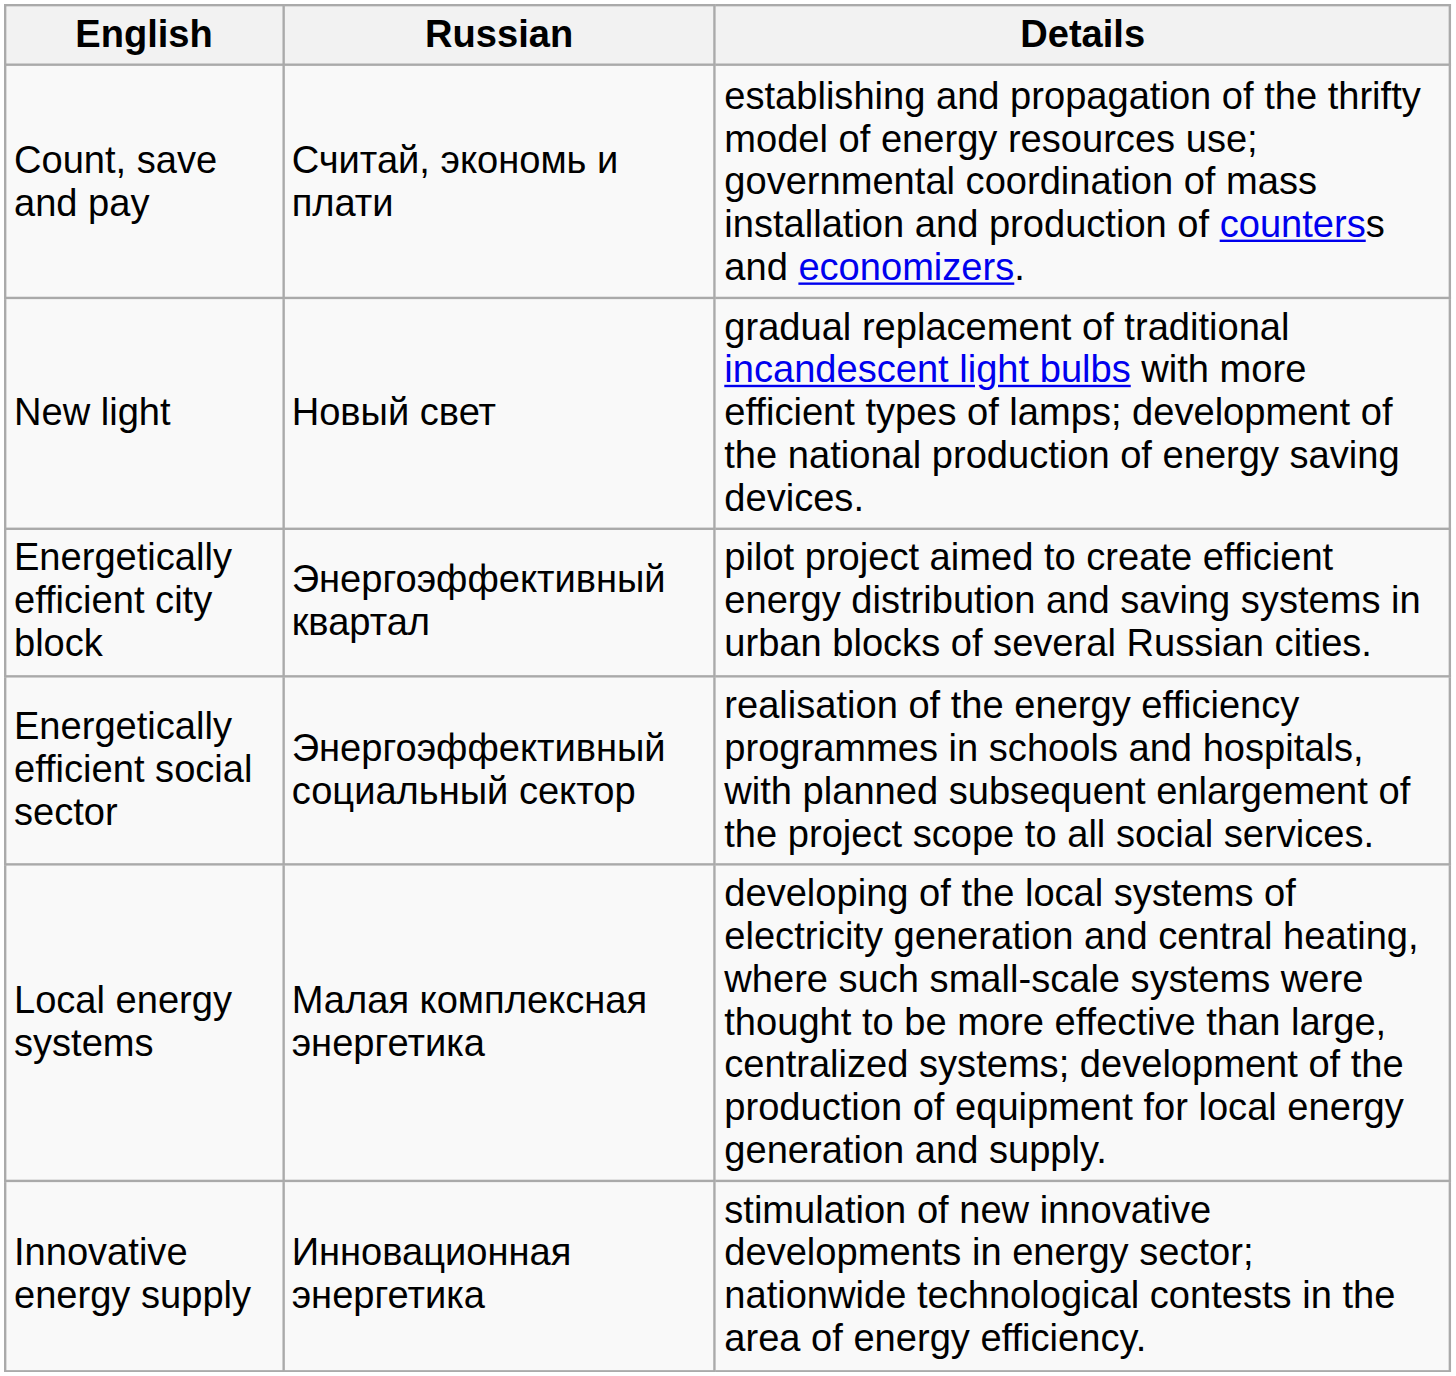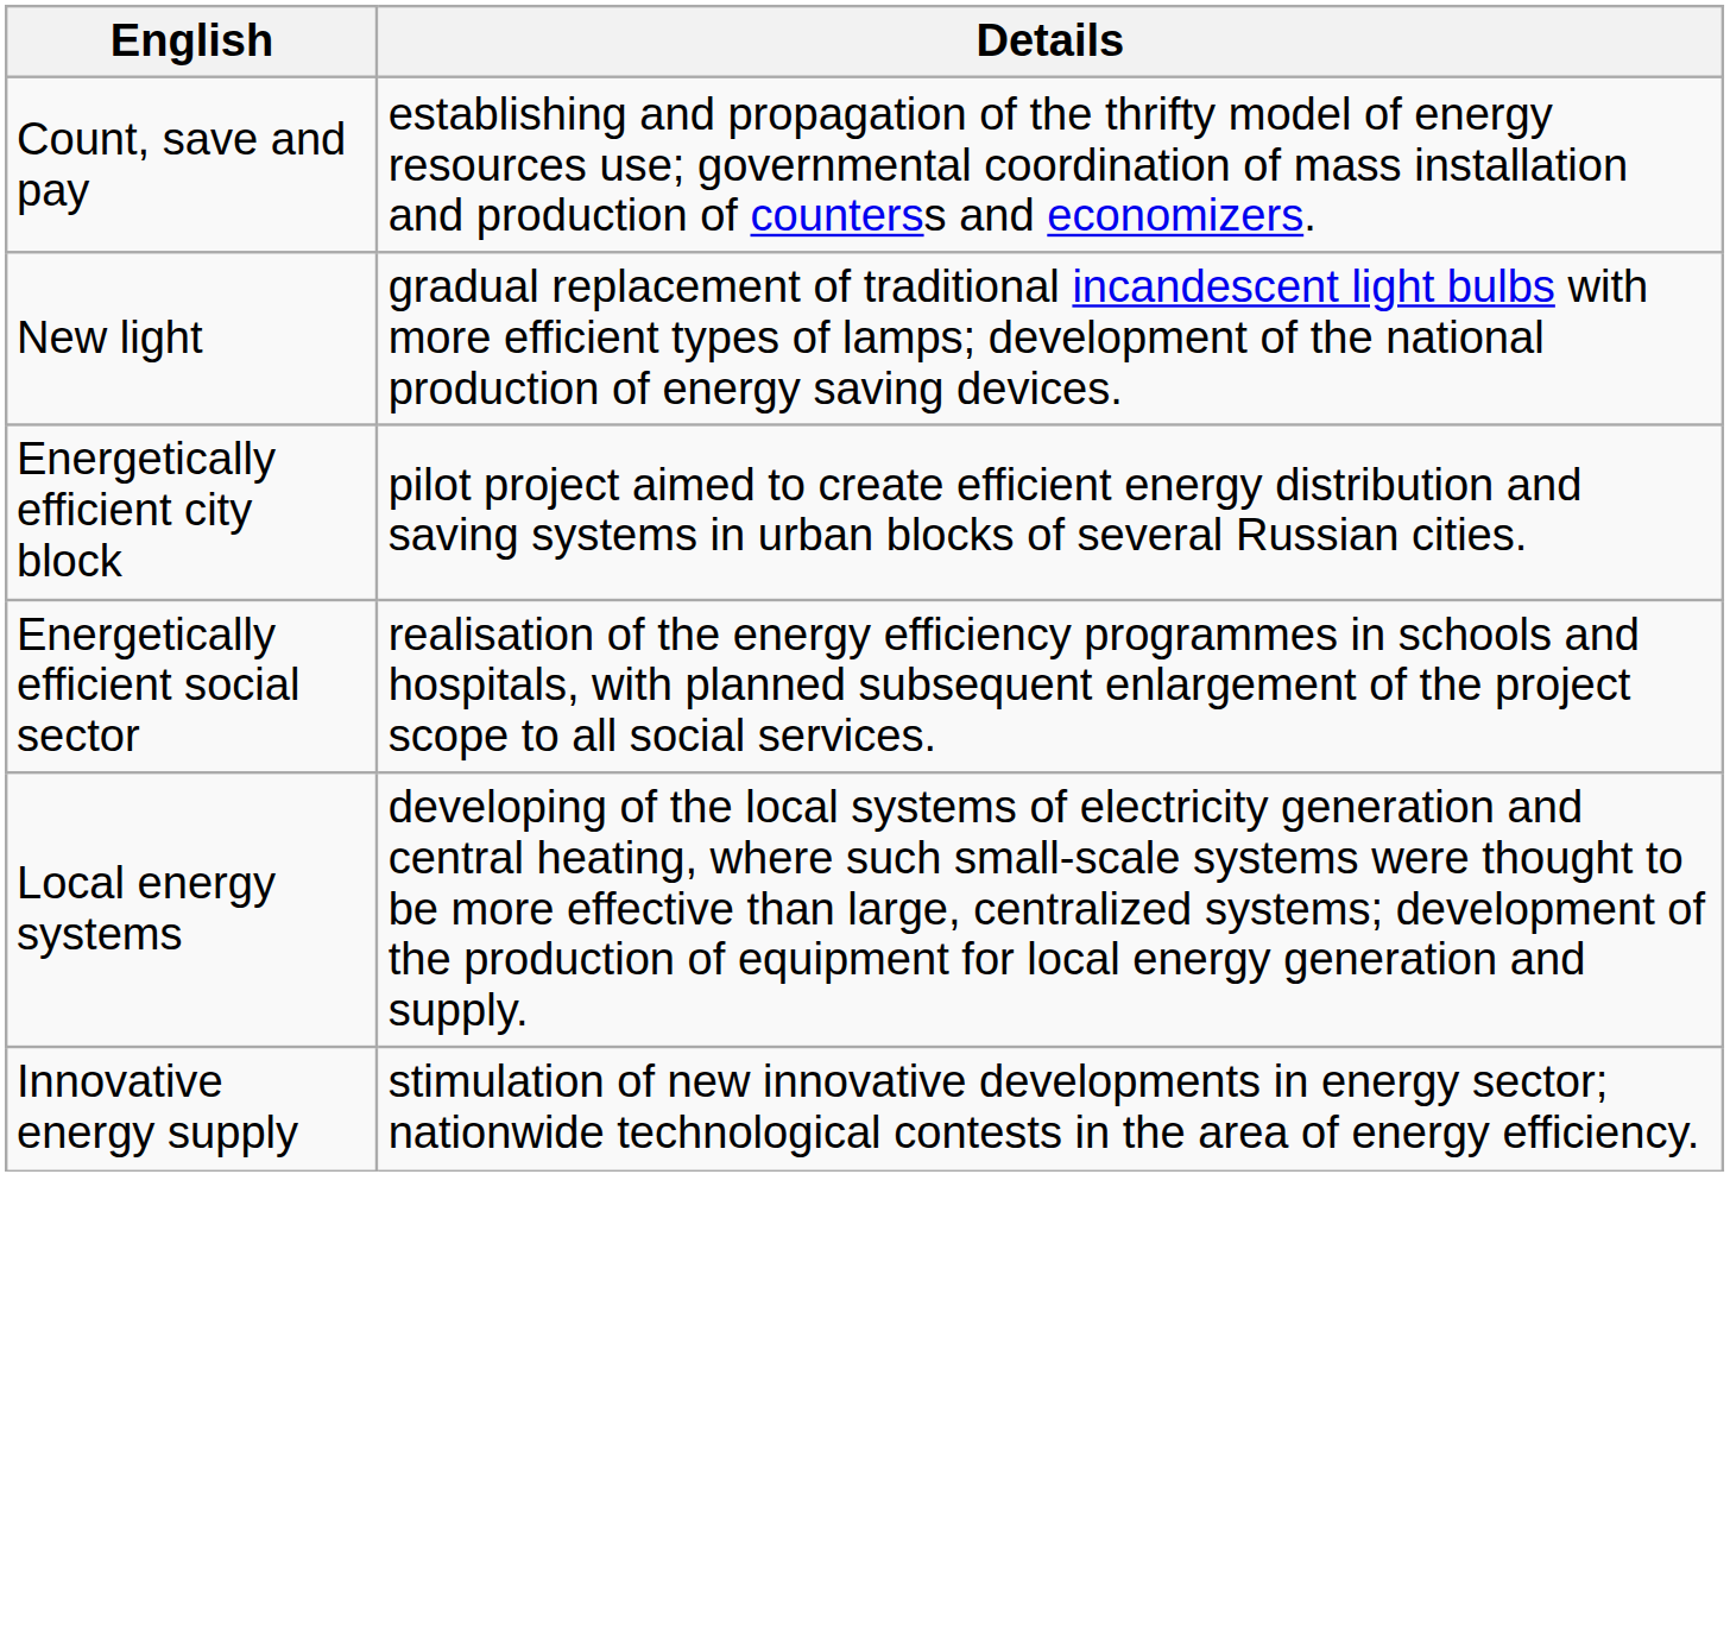- column: Russian | Считай, экономь и плати | Новый свет | Энергоэффективный квартал | Энергоэффективный социальный сектор | Малая комплексная энергетика | Инновационная энергетика
